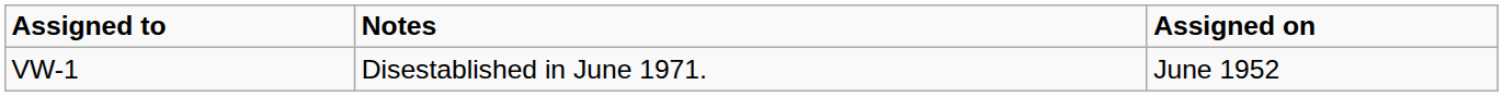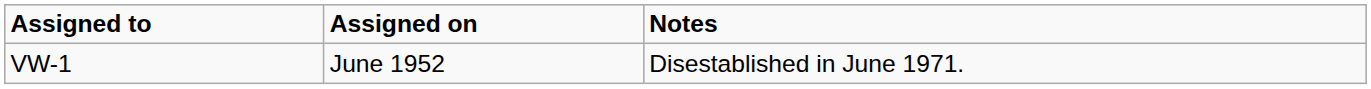columns swapped: Assigned on <-> Notes
